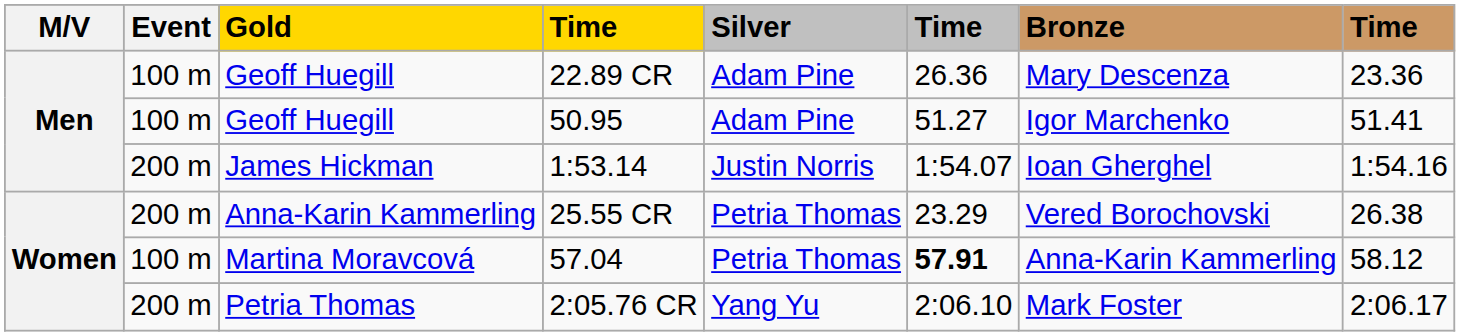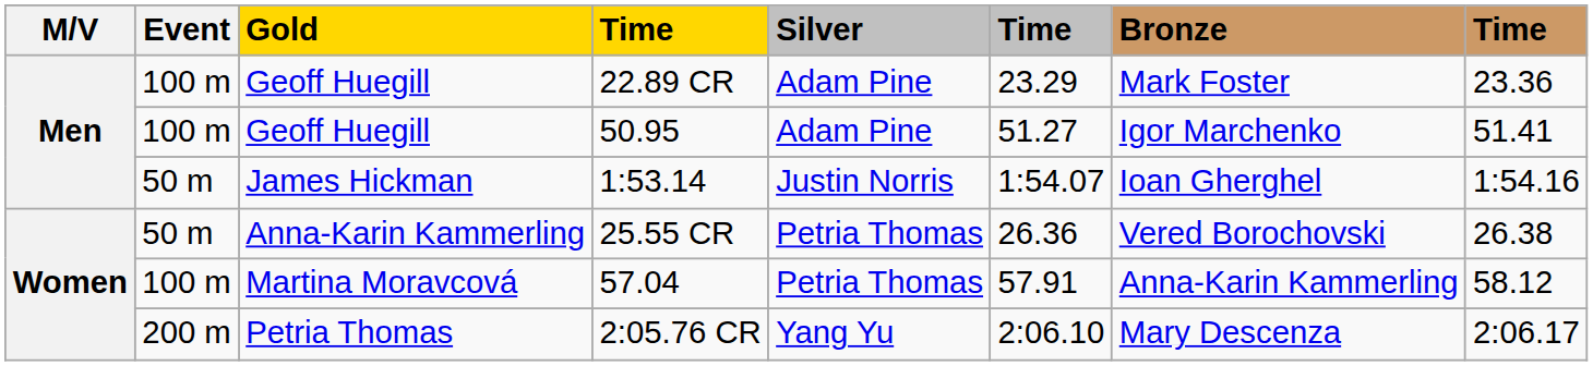22.89 CR | column 6: 26.36 -> 23.29
22.89 CR | Bronze: Mary Descenza -> Mark Foster
1:53.14 | Event: 200 m -> 50 m
25.55 CR | Event: 200 m -> 50 m
25.55 CR | column 6: 23.29 -> 26.36
57.04 | column 6: bold -> normal
2:05.76 CR | Bronze: Mark Foster -> Mary Descenza
